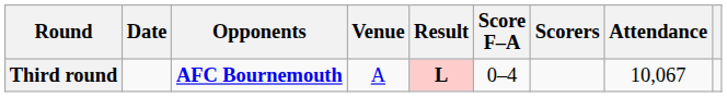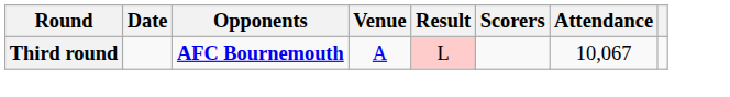- column: Score F–A | 0–4
Third round | Result: bold -> normal
